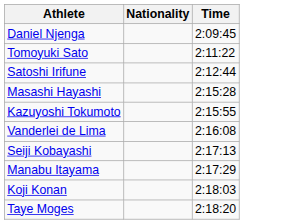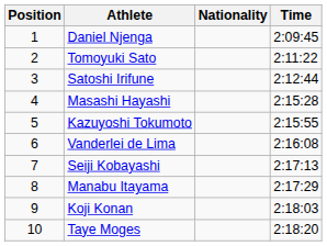+ column: Position | 1 | 2 | 3 | 4 | 5 | 6 | 7 | 8 | 9 | 10
